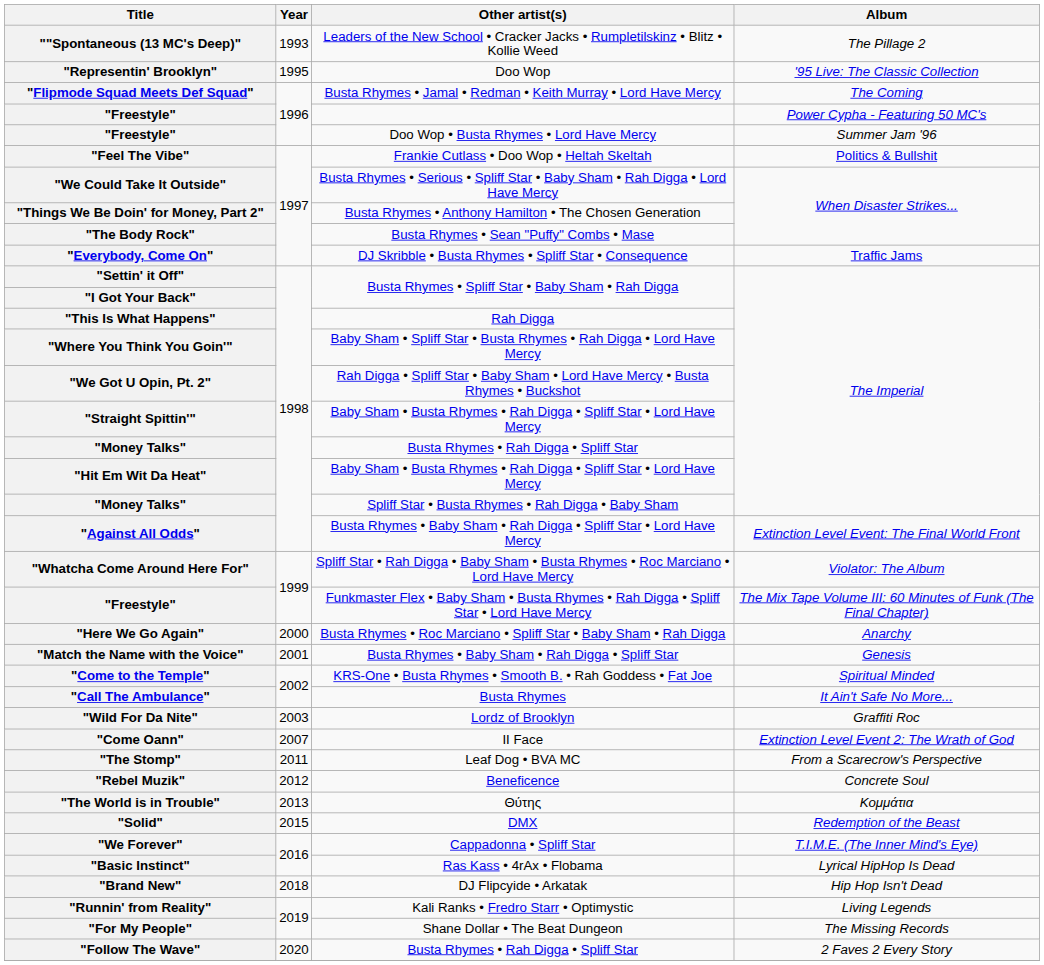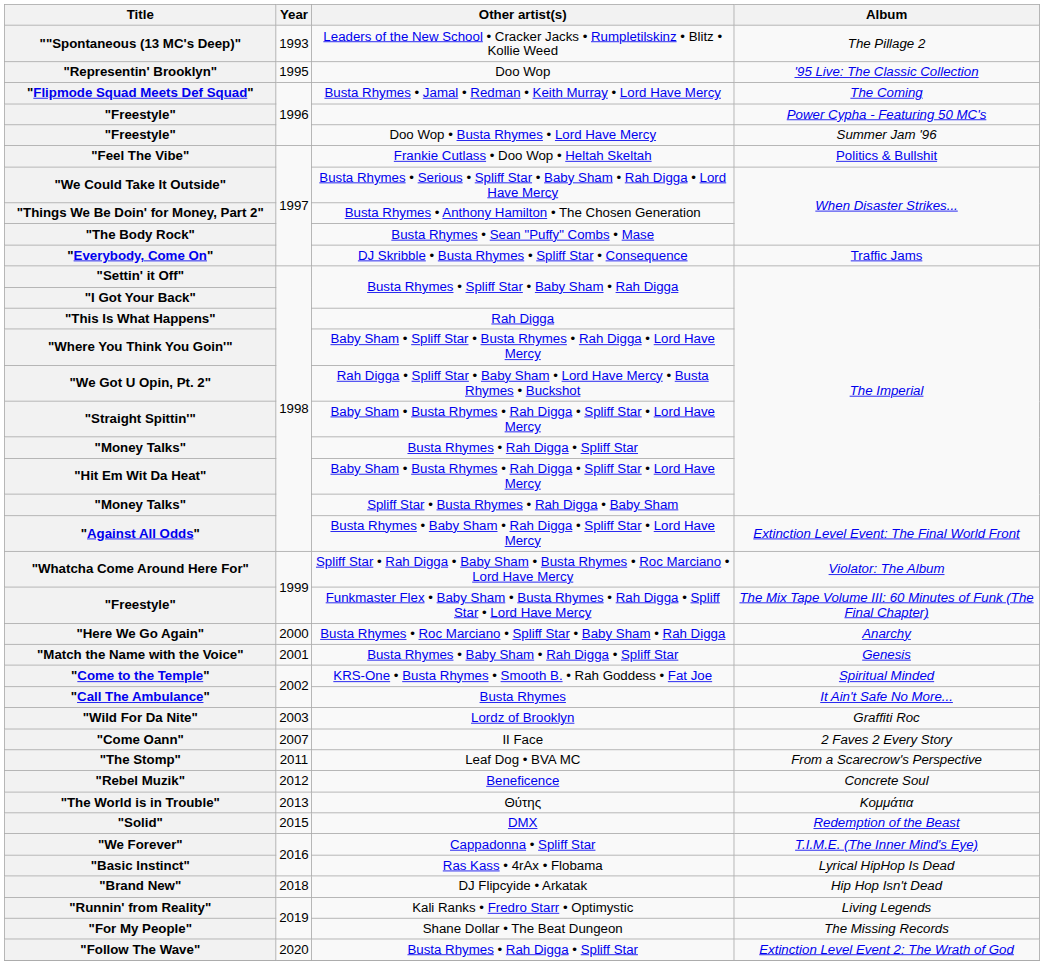"Come Oann" | Album: Extinction Level Event 2: The Wrath of God -> 2 Faves 2 Every Story
"Follow The Wave" | Album: 2 Faves 2 Every Story -> Extinction Level Event 2: The Wrath of God
